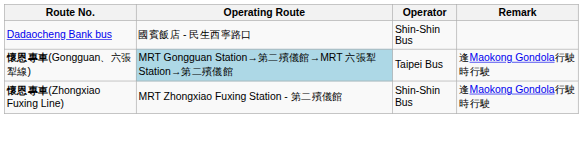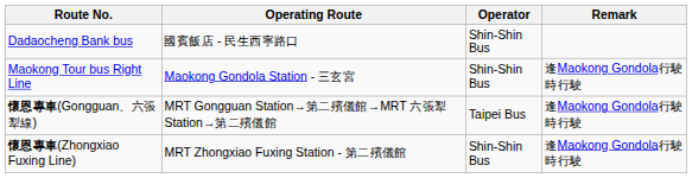+ row: Maokong Tour bus Right Line | Maokong Gondola Station - 三玄宮 | Shin-Shin Bus | 逢Maokong Gondola行駛時行駛
懷恩專車(Gongguan、六張犁線) | Operating Route: lightblue background -> no background
